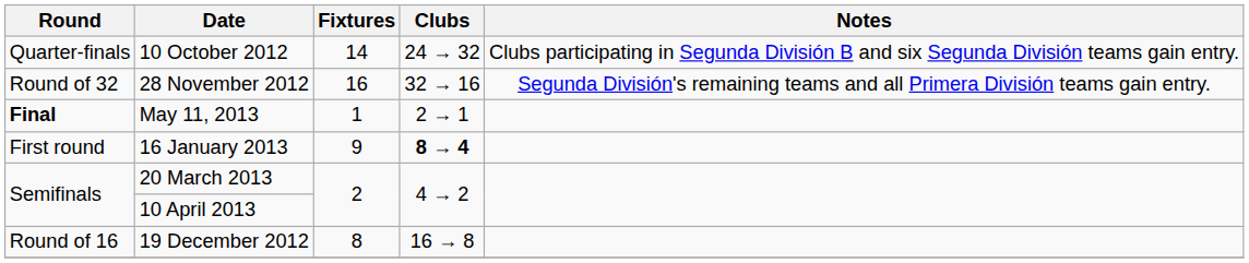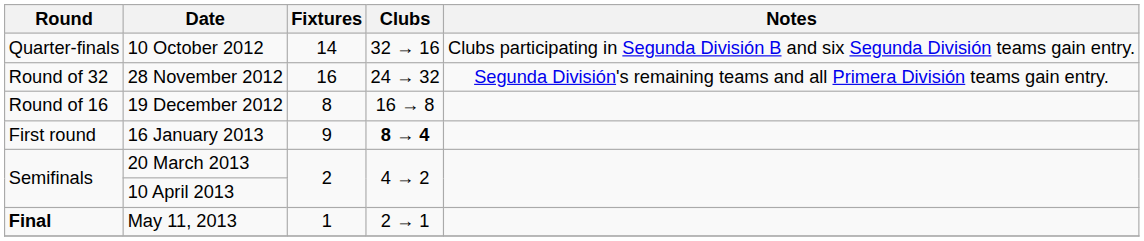10 October 2012 | Clubs: 24 → 32 -> 32 → 16
28 November 2012 | Clubs: 32 → 16 -> 24 → 32
rows swapped: 19 December 2012 <-> May 11, 2013
